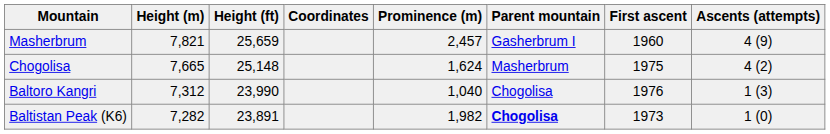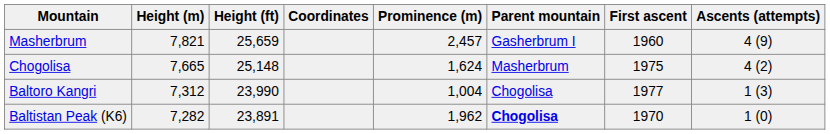Baltoro Kangri | Prominence (m): 1,040 -> 1,004
Baltoro Kangri | First ascent: 1976 -> 1977
Baltistan Peak (K6) | Prominence (m): 1,982 -> 1,962
Baltistan Peak (K6) | First ascent: 1973 -> 1970
